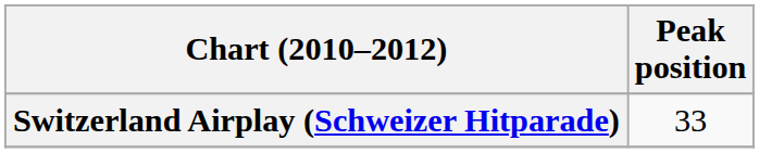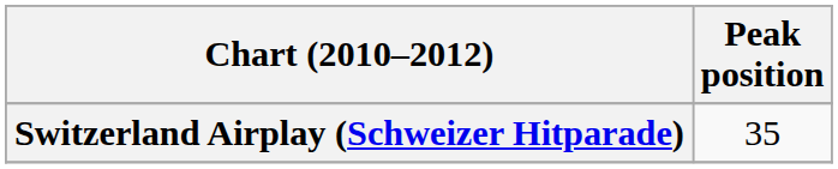Switzerland Airplay (Schweizer Hitparade) | Peak position: 33 -> 35
